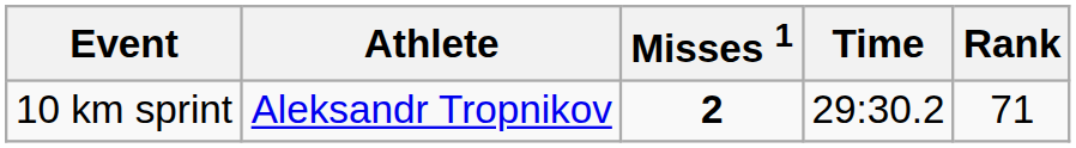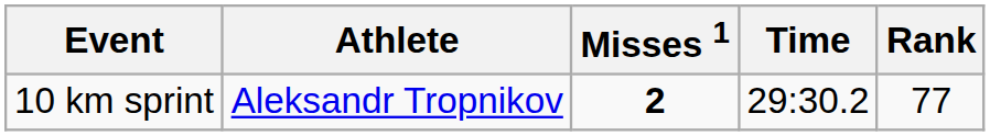10 km sprint | Rank: 71 -> 77
